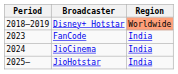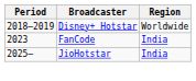Disney+ Hotstar | Region: lightsalmon background -> no background
- row: 2024 | JioCinema | India
